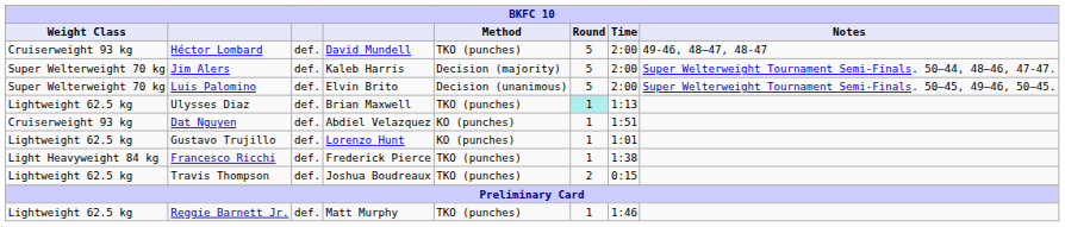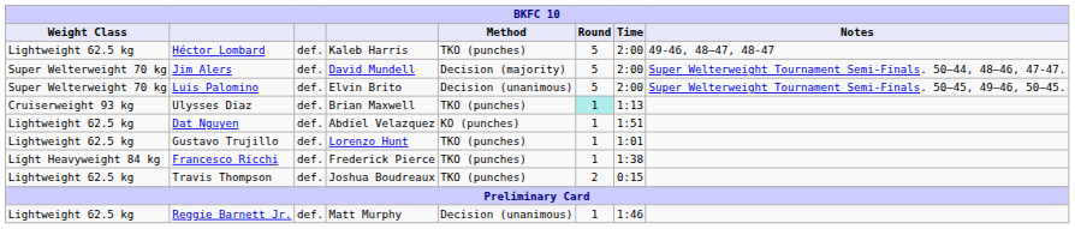Héctor Lombard | Weight Class: Cruiserweight 93 kg -> Lightweight 62.5 kg
Héctor Lombard | column 4: David Mundell -> Kaleb Harris
Jim Alers | column 4: Kaleb Harris -> David Mundell
Ulysses Diaz | Weight Class: Lightweight 62.5 kg -> Cruiserweight 93 kg
Dat Nguyen | Weight Class: Cruiserweight 93 kg -> Lightweight 62.5 kg
Gustavo Trujillo | Method: KO (punches) -> TKO (punches)
Reggie Barnett Jr. | Method: TKO (punches) -> Decision (unanimous)
